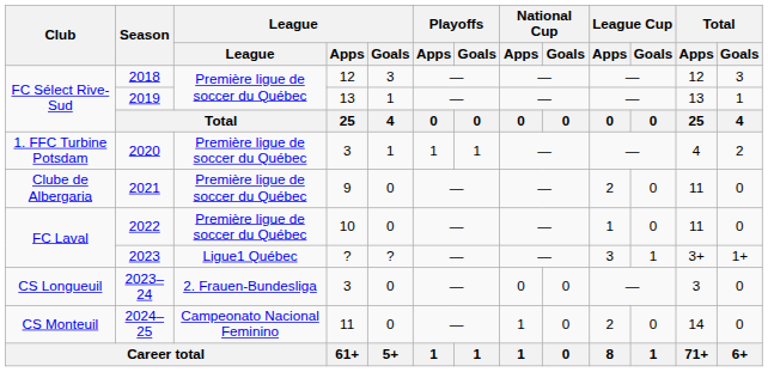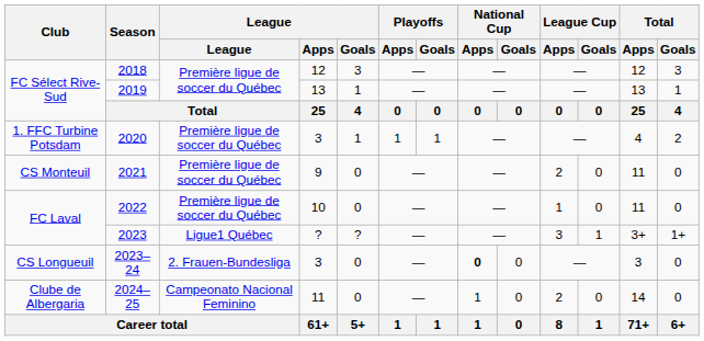2021 | Club: Clube de Albergaria -> CS Monteuil
2023–24 | National Cup / Apps: normal -> bold
2024–25 | Club: CS Monteuil -> Clube de Albergaria
